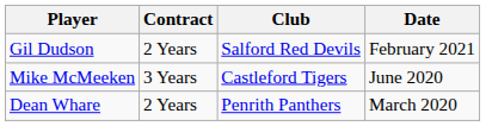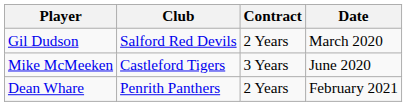columns swapped: Club <-> Contract
Gil Dudson | Date: February 2021 -> March 2020
Dean Whare | Date: March 2020 -> February 2021
